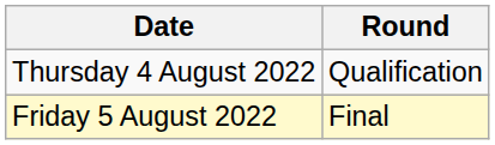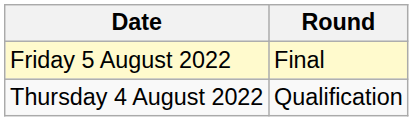rows swapped: Thursday 4 August 2022 <-> Friday 5 August 2022
